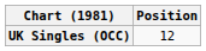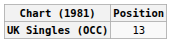UK Singles (OCC) | Position: 12 -> 13
